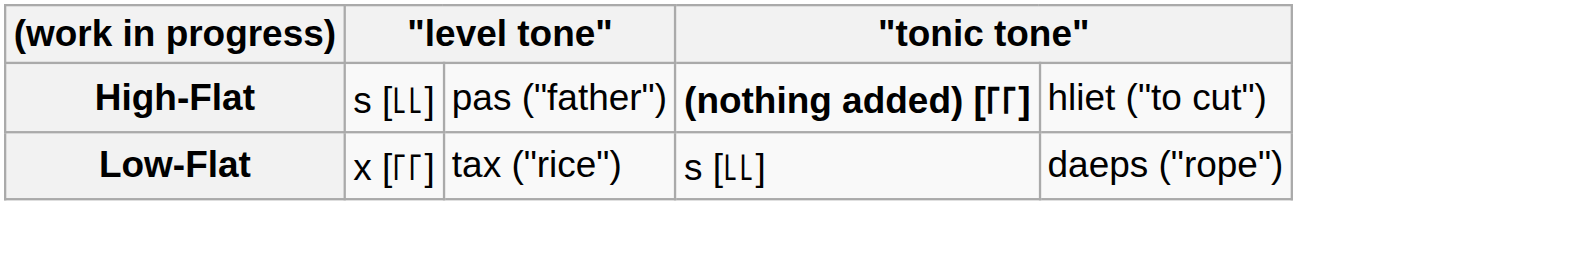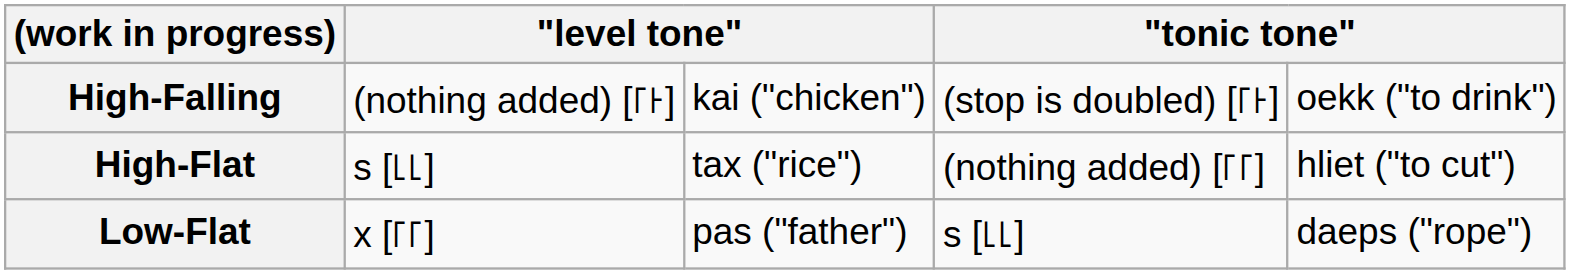+ row: High-Falling | (nothing added) [꜒꜔] | kai ("chicken") | (stop is doubled) [꜒꜔] | oekk ("to drink")
High-Flat | column 3: pas ("father") -> tax ("rice")
High-Flat | column 4: bold -> normal
Low-Flat | column 3: tax ("rice") -> pas ("father")
